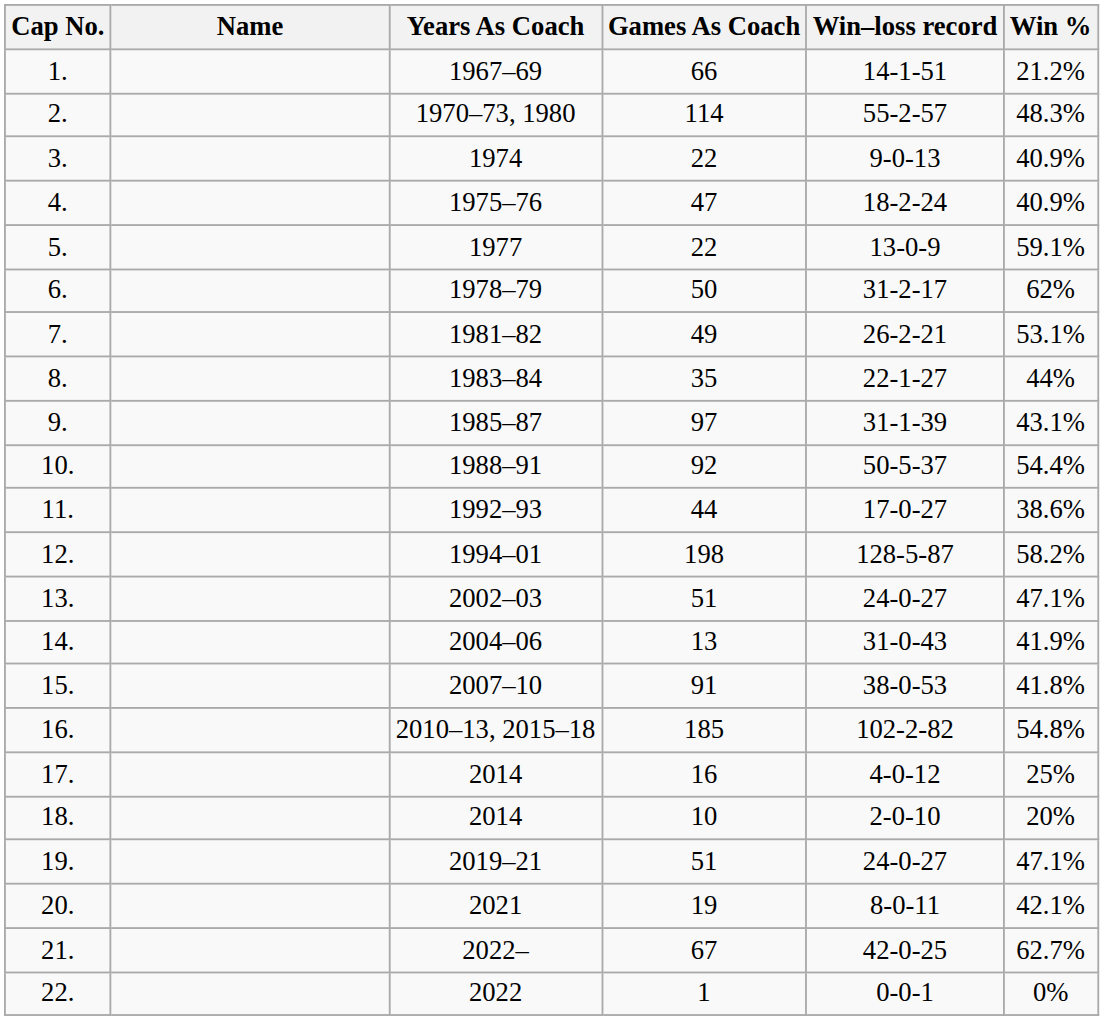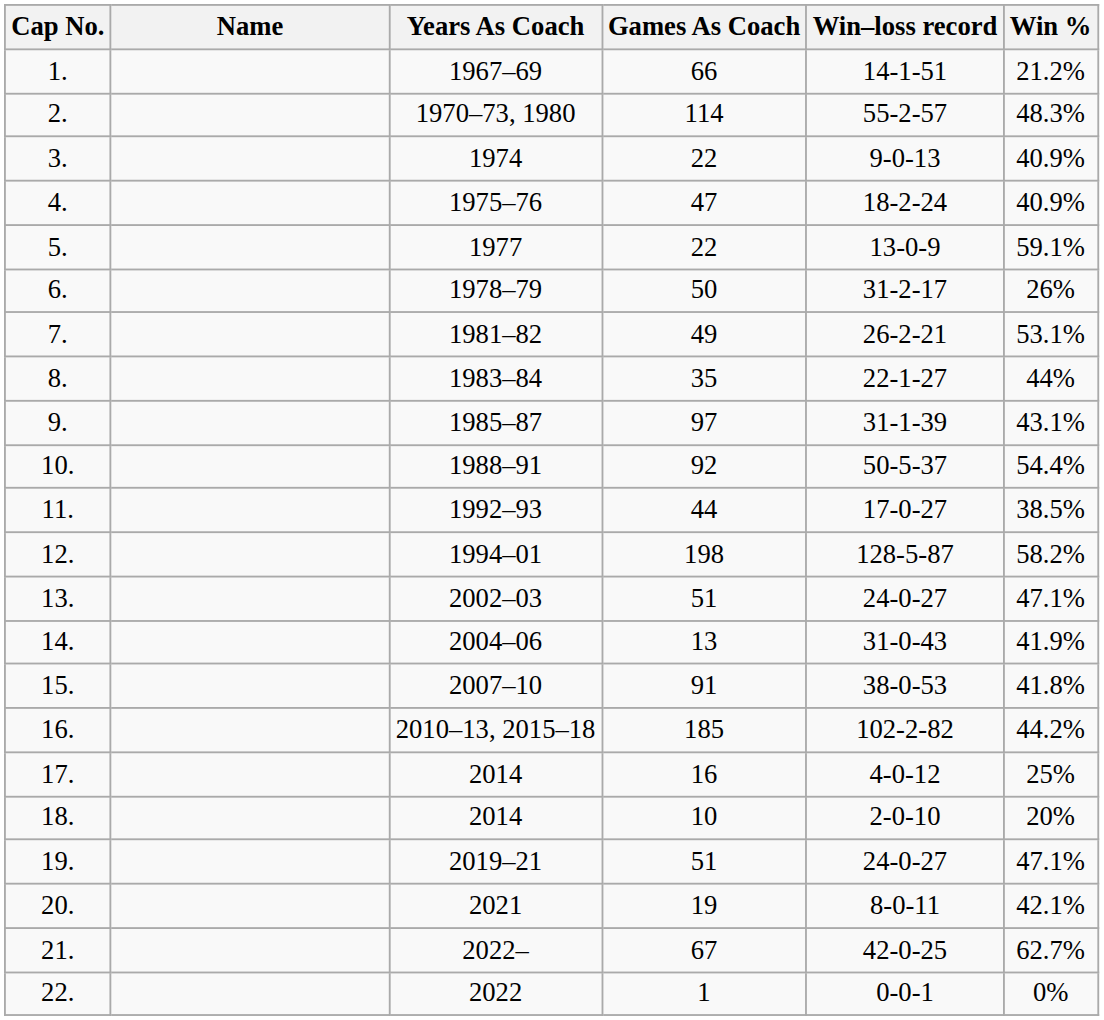6. | Win %: 62% -> 26%
11. | Win %: 38.6% -> 38.5%
16. | Win %: 54.8% -> 44.2%
